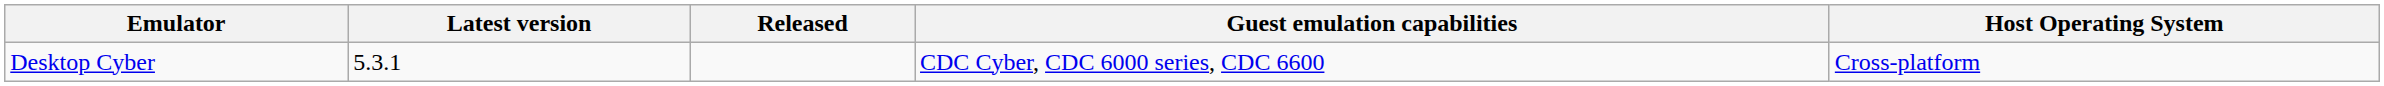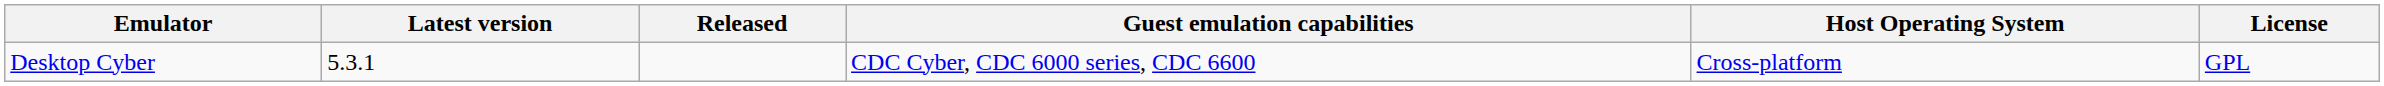+ column: License | GPL
